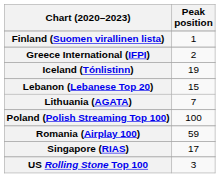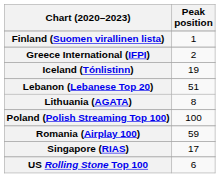Lebanon (Lebanese Top 20) | Peak position: 15 -> 51
Lithuania (AGATA) | Peak position: 7 -> 8
US Rolling Stone Top 100 | Peak position: 3 -> 6
